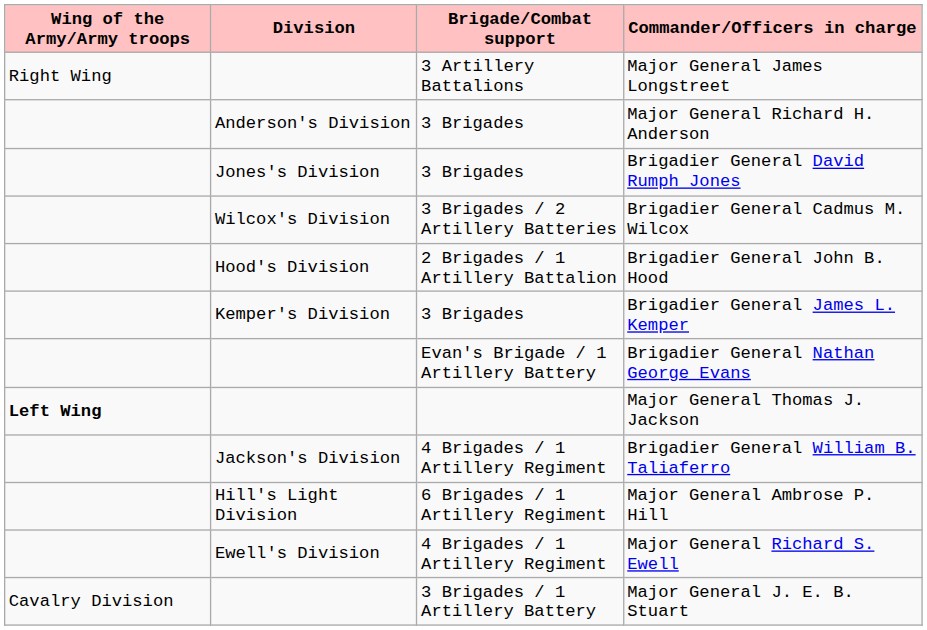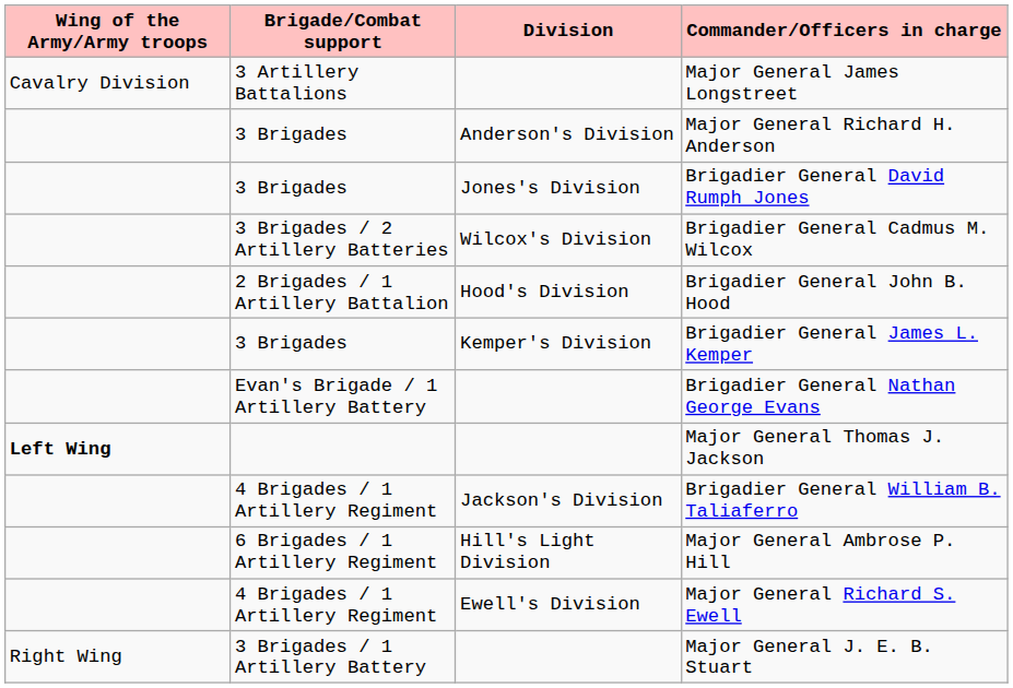columns swapped: Division <-> Brigade/Combat support
Major General James Longstreet | Wing of the Army/Army troops: Right Wing -> Cavalry Division
Major General J. E. B. Stuart | Wing of the Army/Army troops: Cavalry Division -> Right Wing
